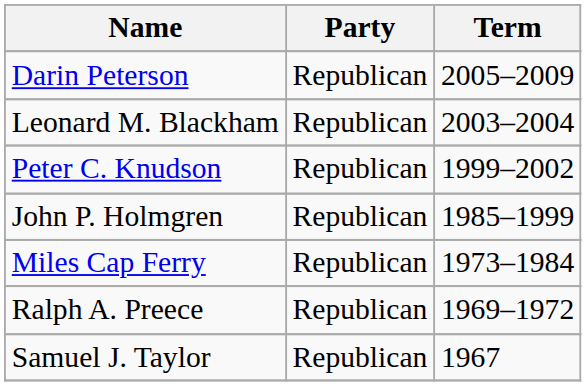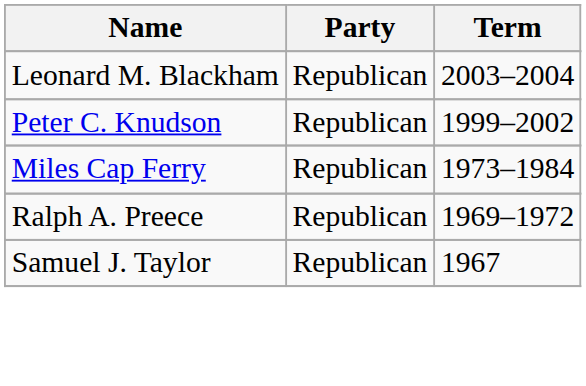- row: Darin Peterson | Republican | 2005–2009
- row: John P. Holmgren | Republican | 1985–1999
